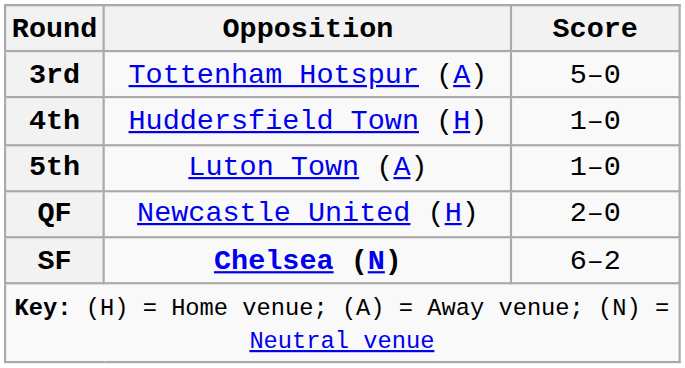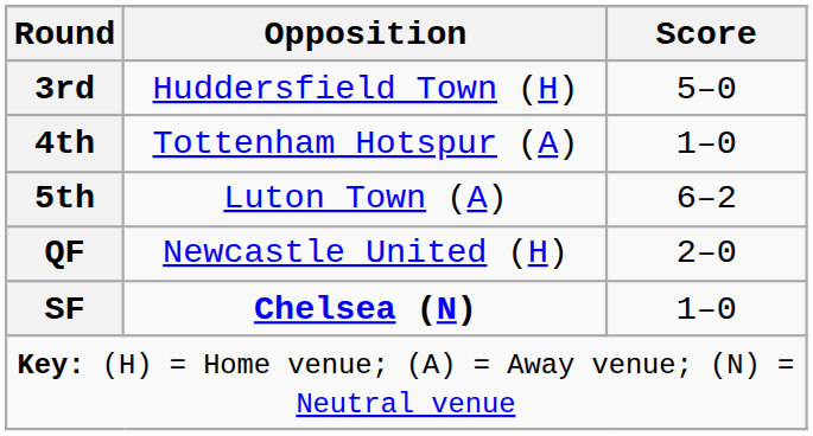3rd | Opposition: Tottenham Hotspur (A) -> Huddersfield Town (H)
4th | Opposition: Huddersfield Town (H) -> Tottenham Hotspur (A)
5th | Score: 1–0 -> 6–2
SF | Score: 6–2 -> 1–0
